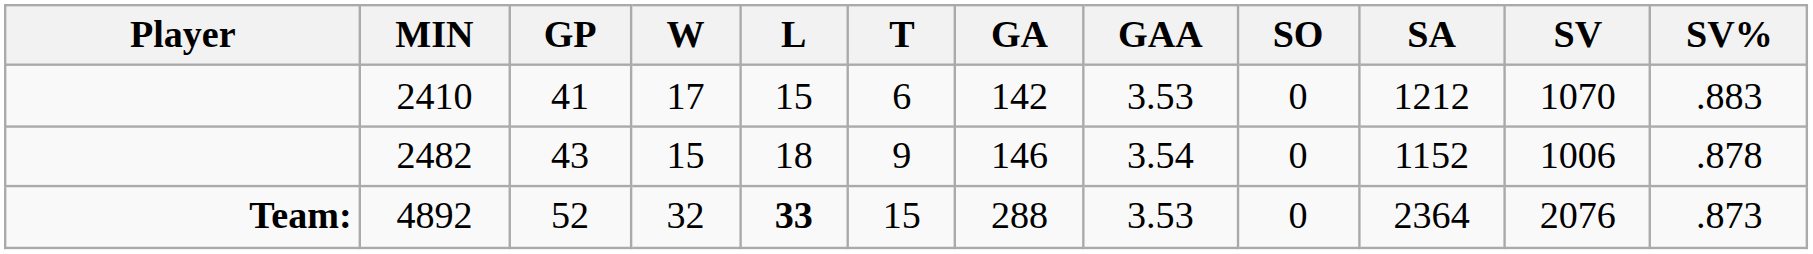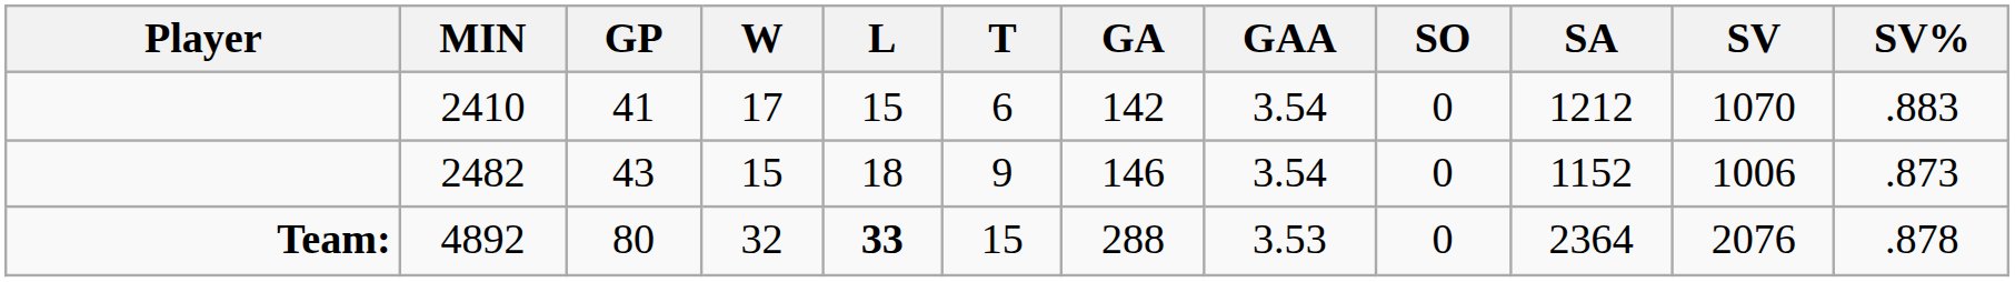2410 | GAA: 3.53 -> 3.54
2482 | SV%: .878 -> .873
4892 | GP: 52 -> 80
4892 | SV%: .873 -> .878
